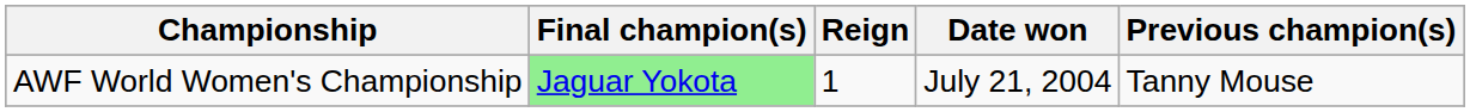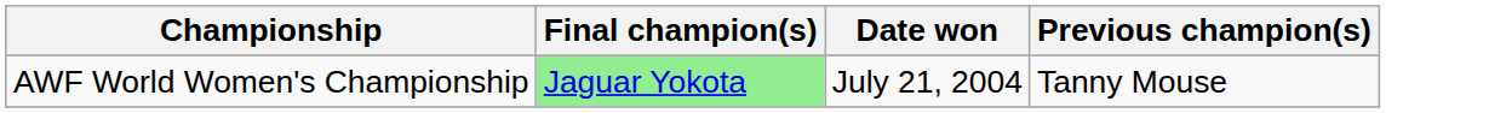- column: Reign | 1
